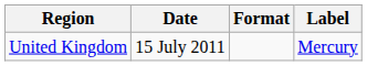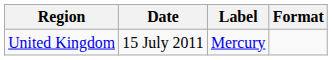columns swapped: Format <-> Label
